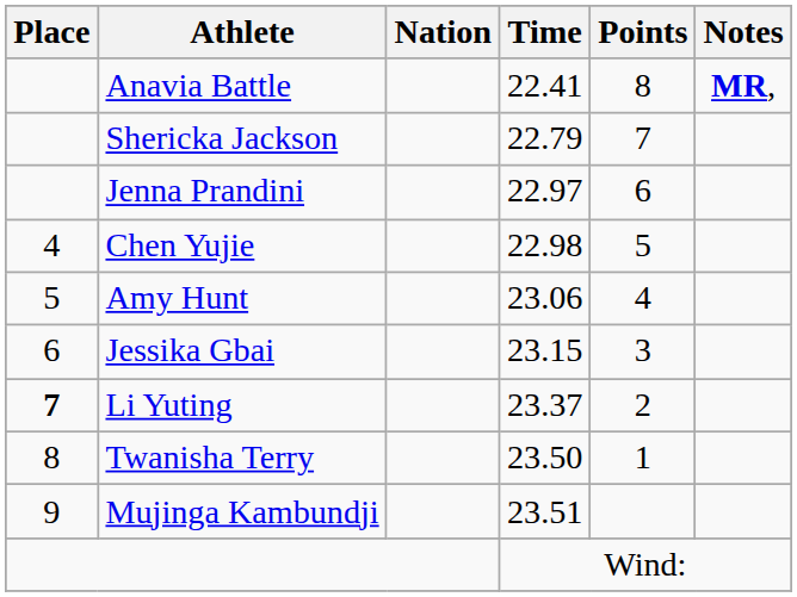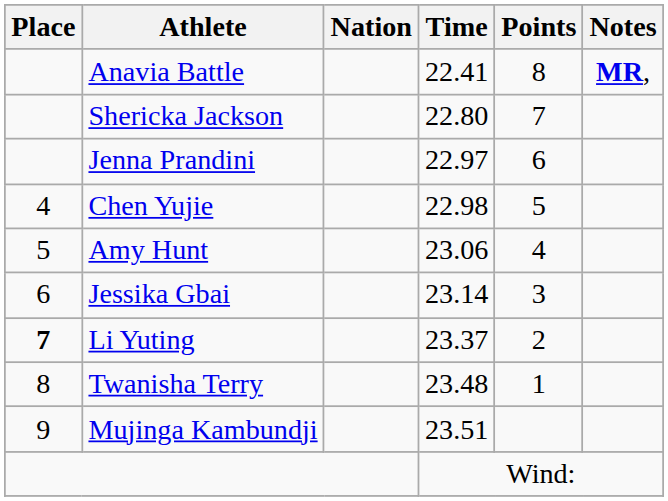Shericka Jackson | Time: 22.79 -> 22.80
Jessika Gbai | Time: 23.15 -> 23.14
Twanisha Terry | Time: 23.50 -> 23.48
